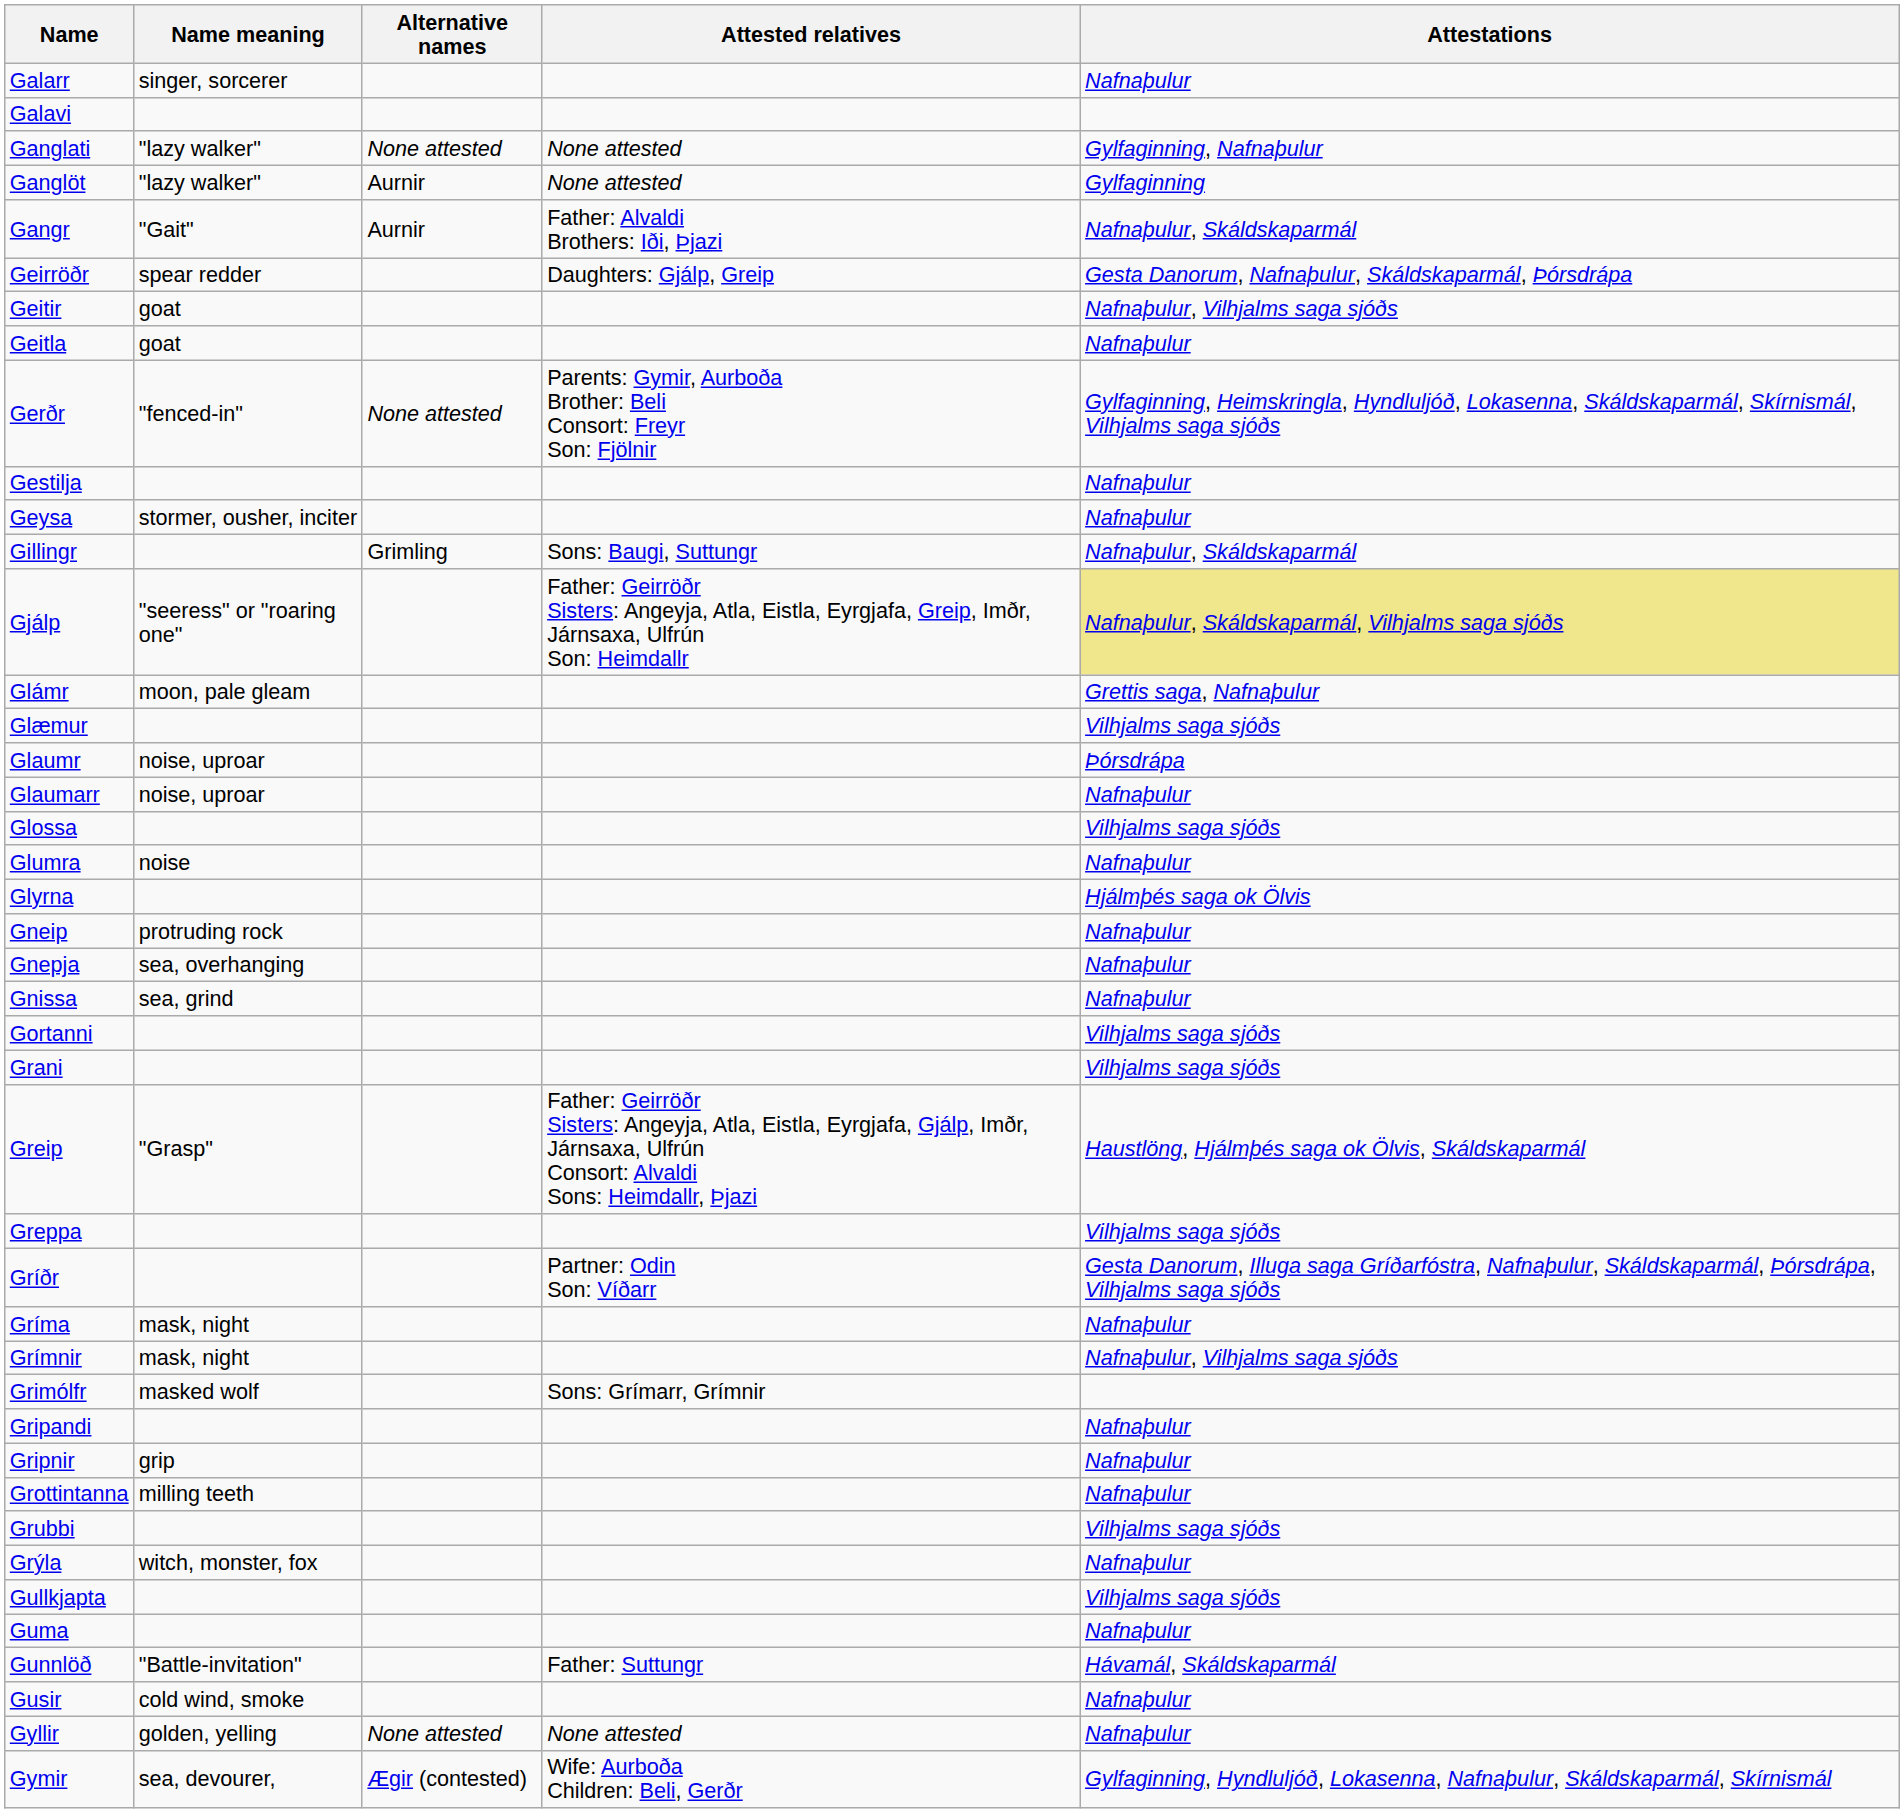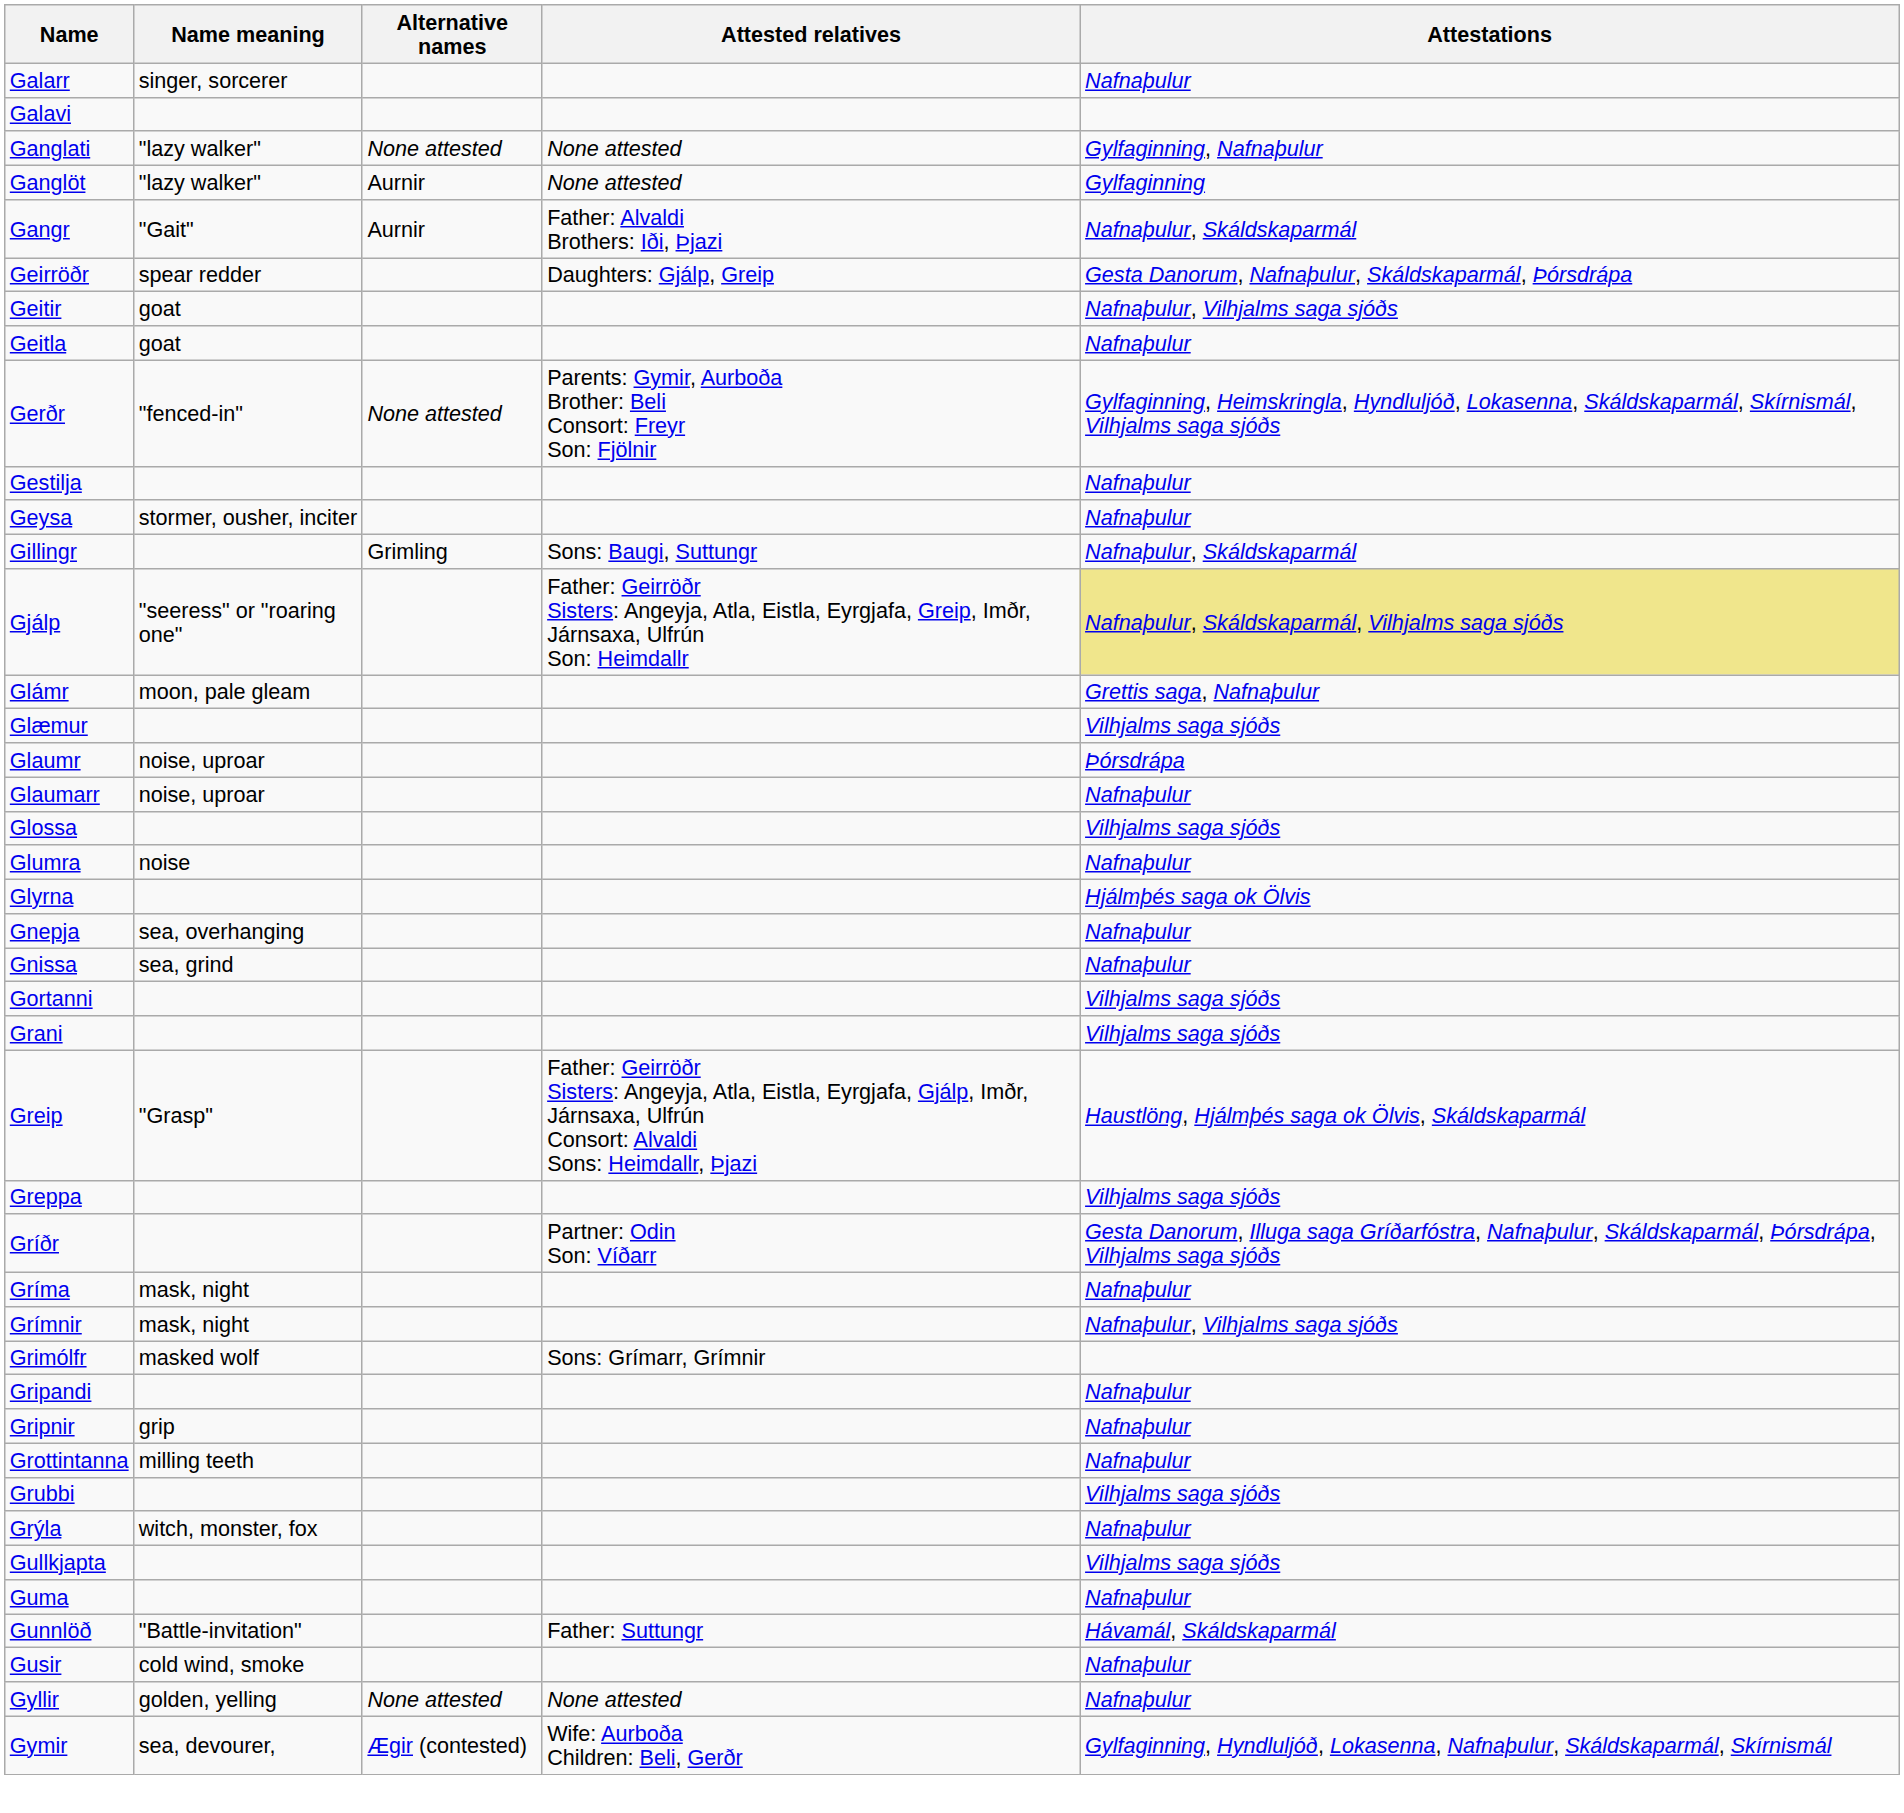- row: Gneip | protruding rock | Nafnaþulur
